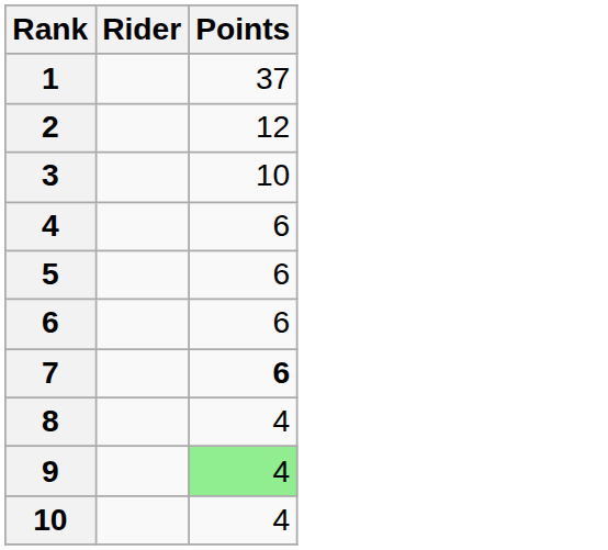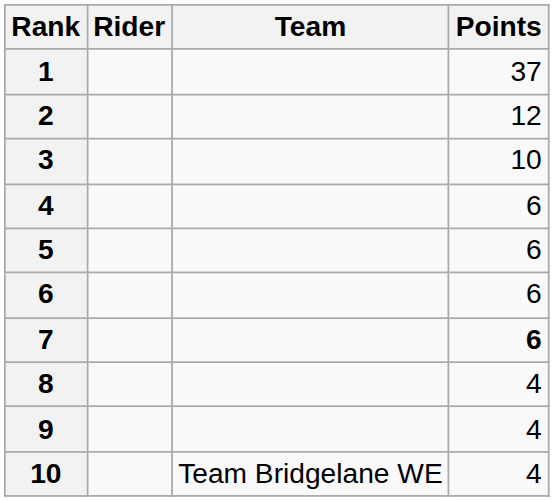+ column: Team | Team Bridgelane WE
9 | Points: lightgreen background -> no background
